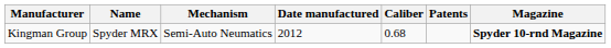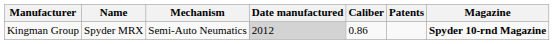Kingman Group | Date manufactured: no background -> lightgrey background
Kingman Group | Caliber: 0.68 -> 0.86
